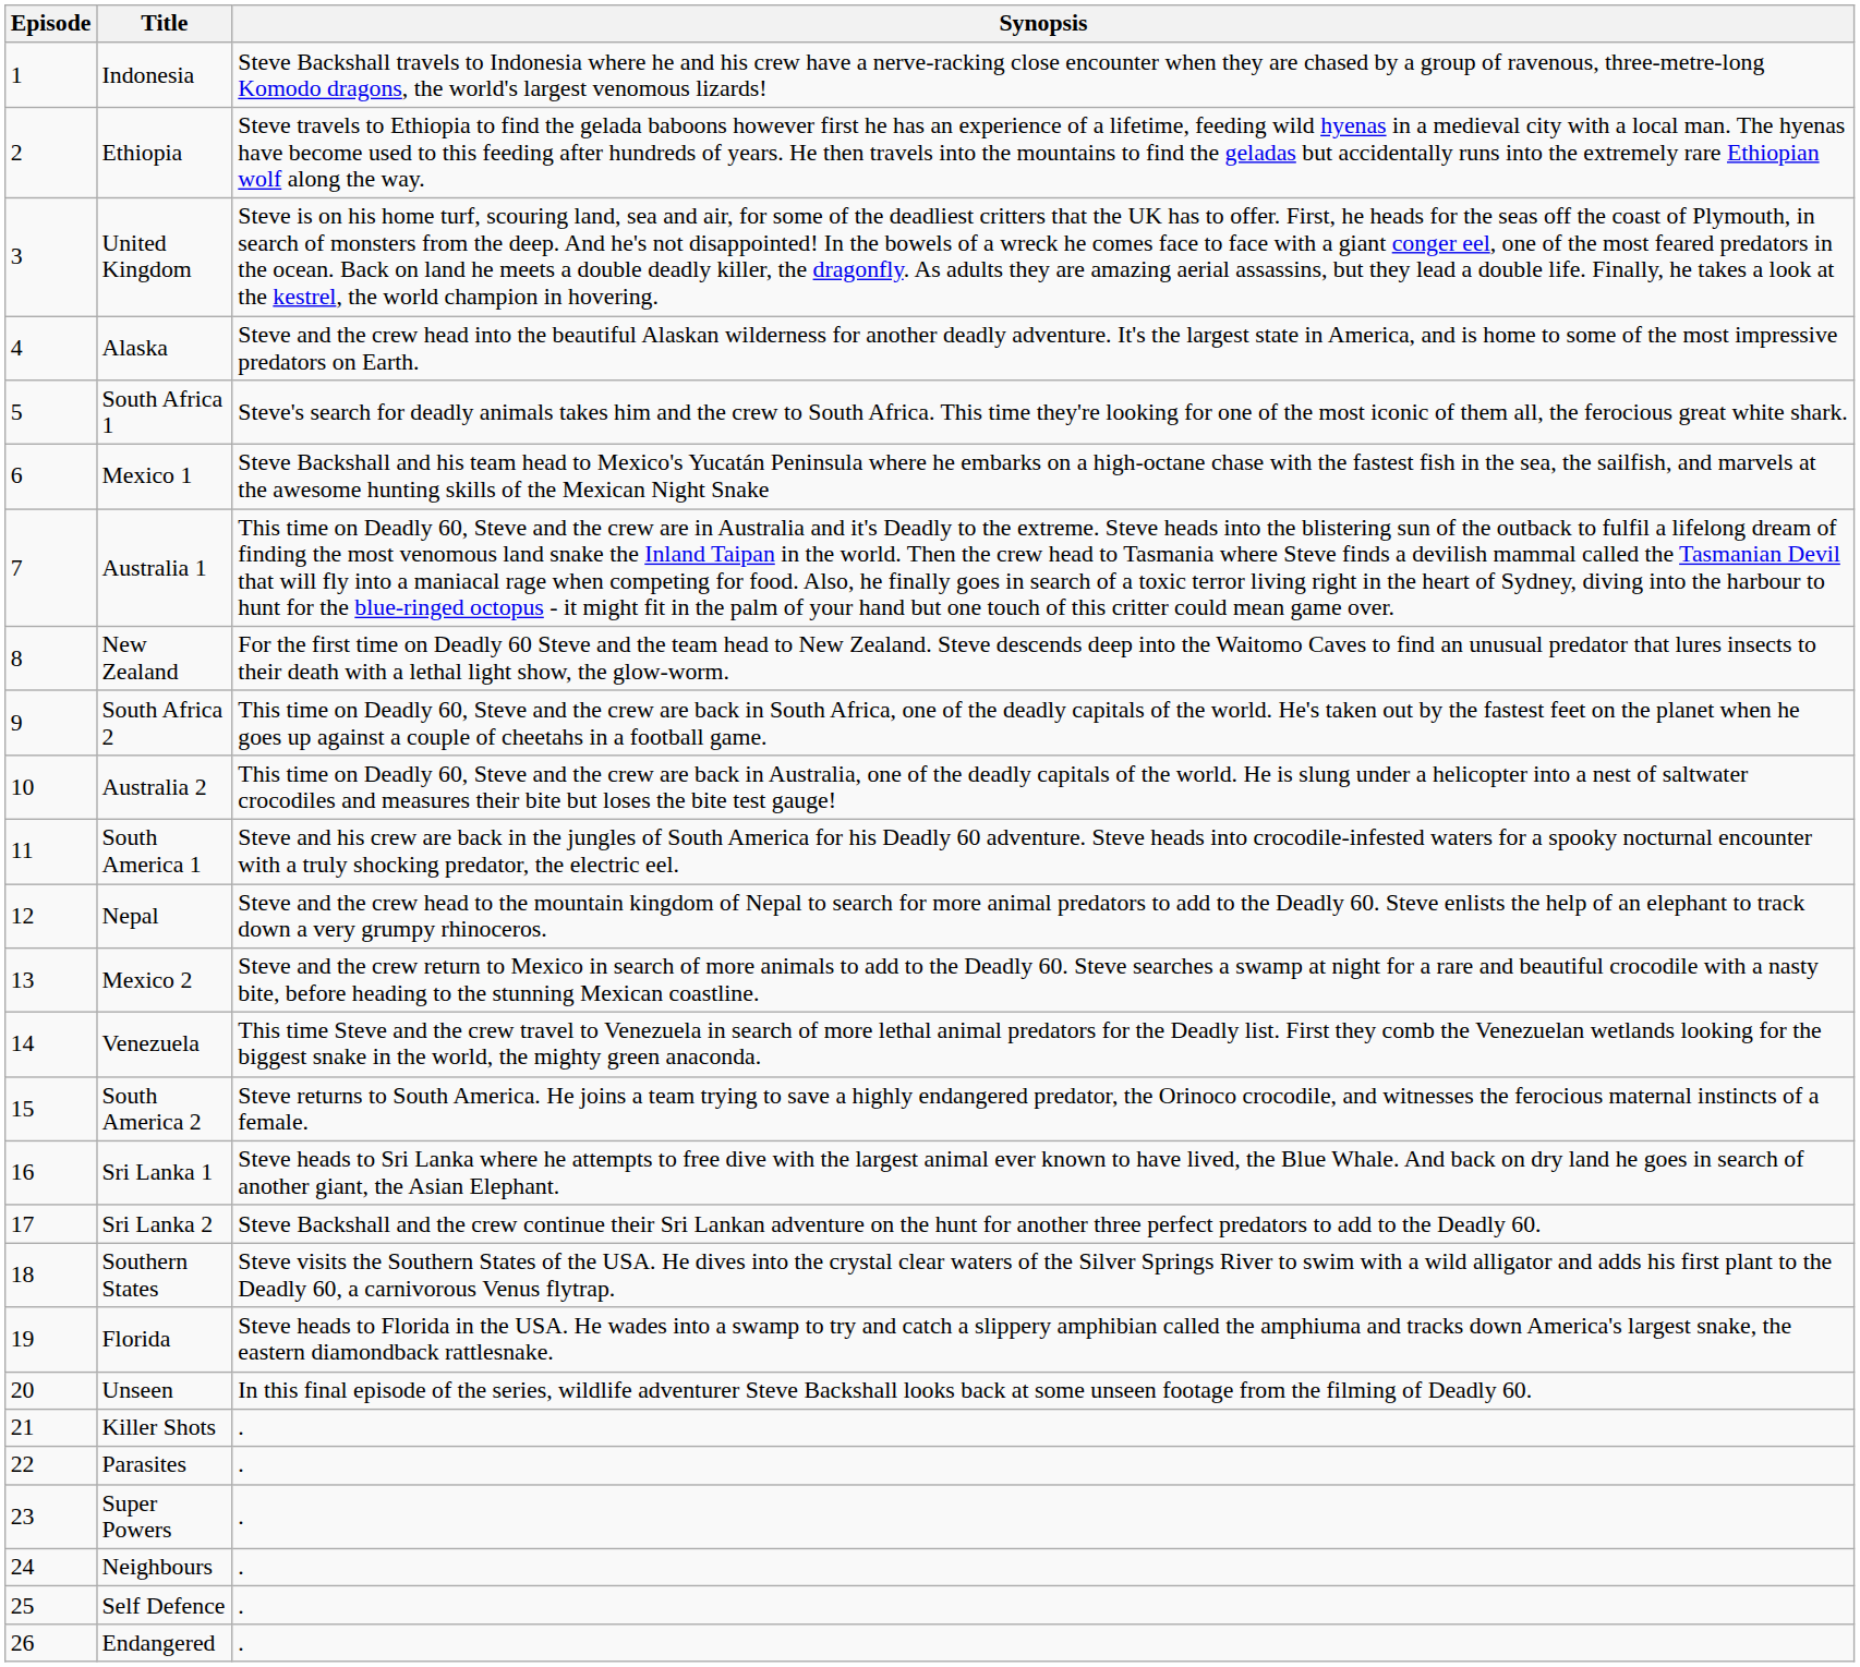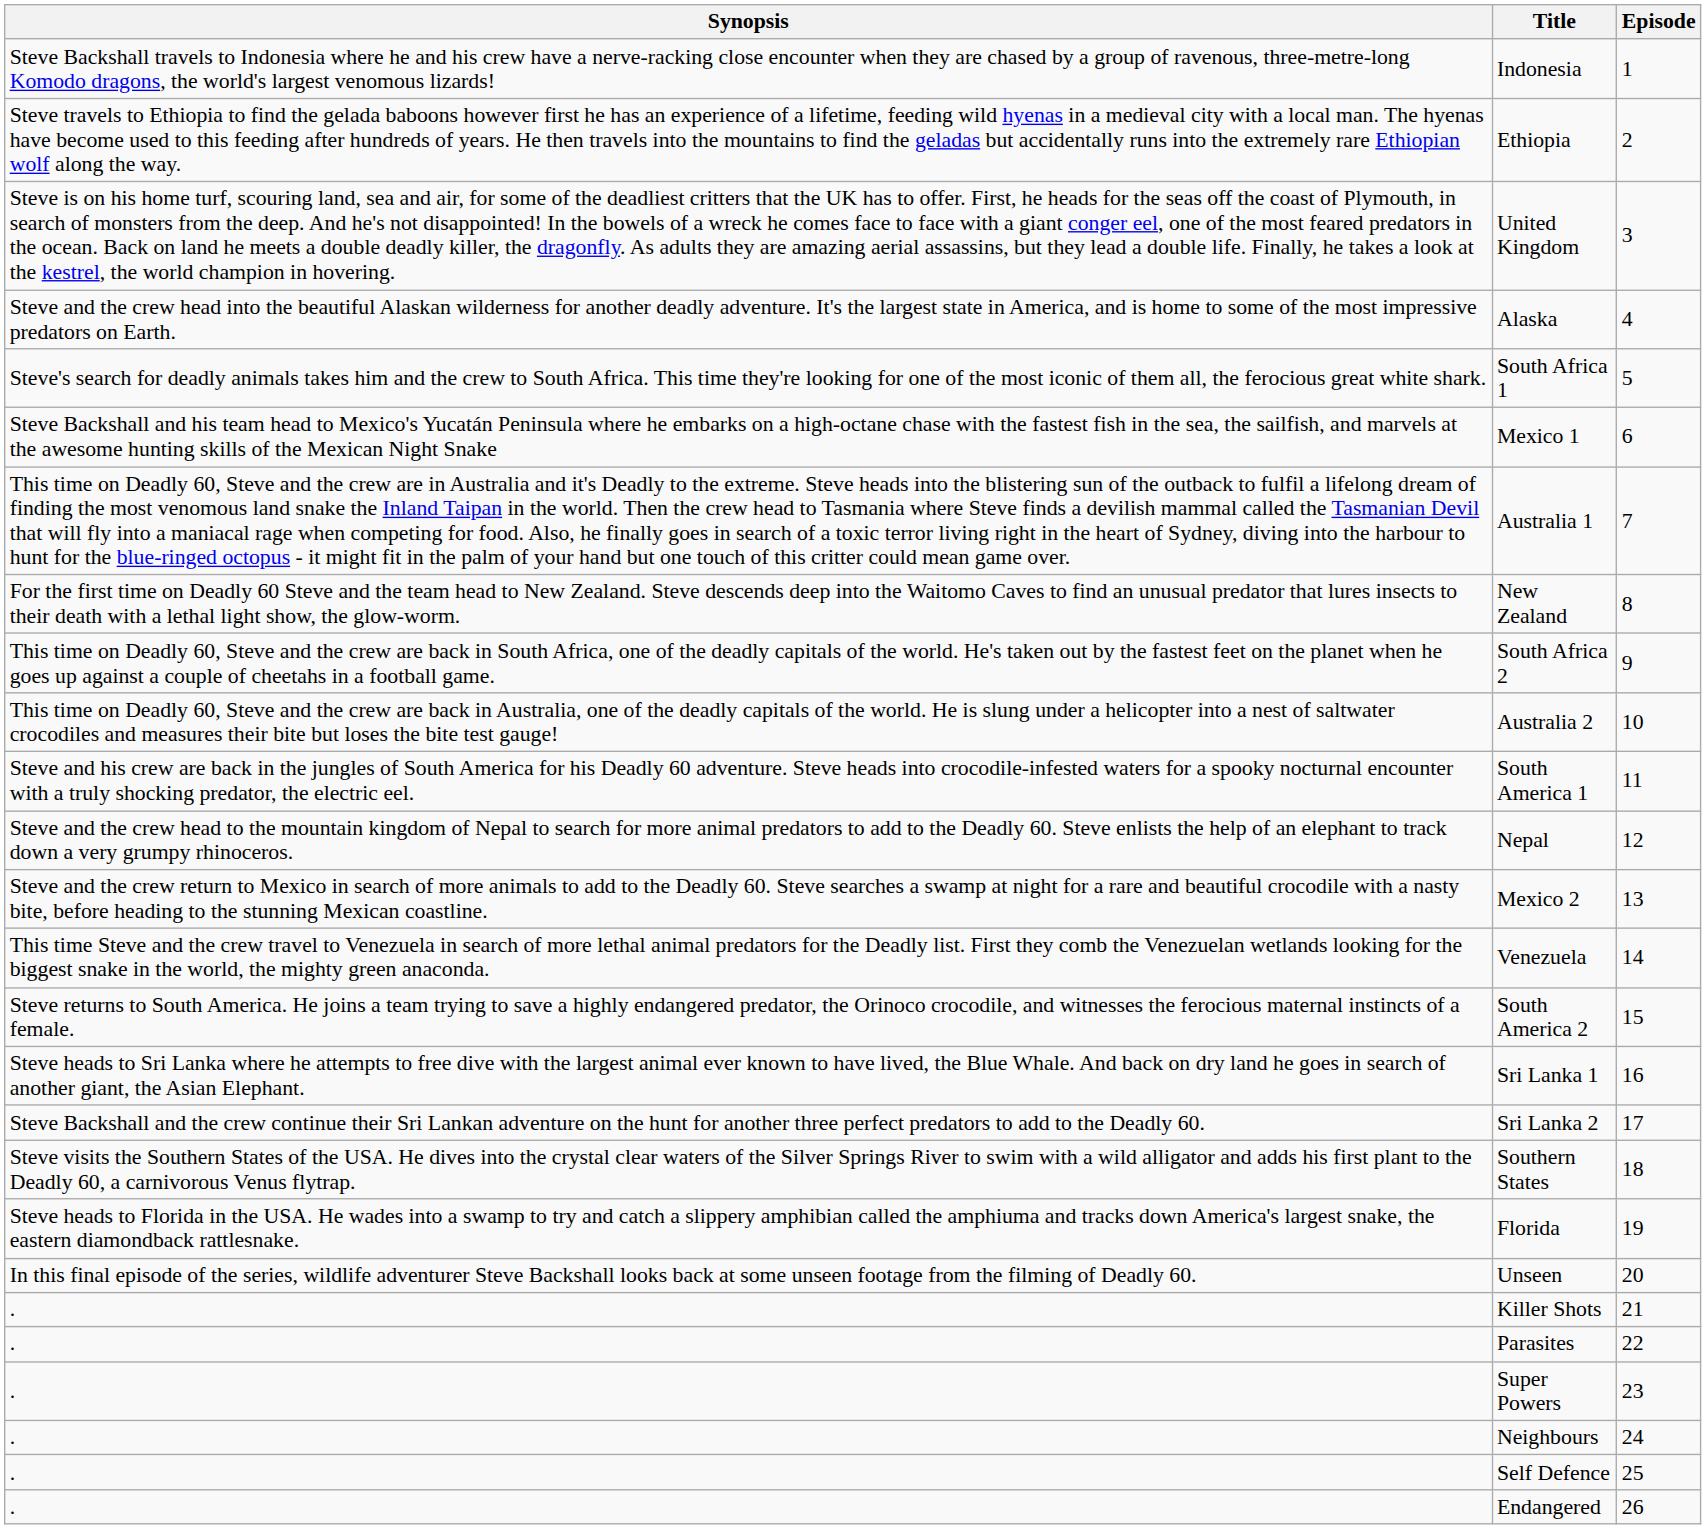columns swapped: Episode <-> Synopsis
